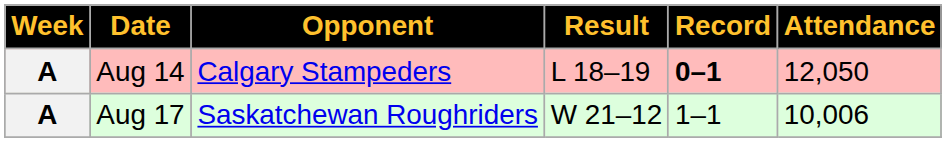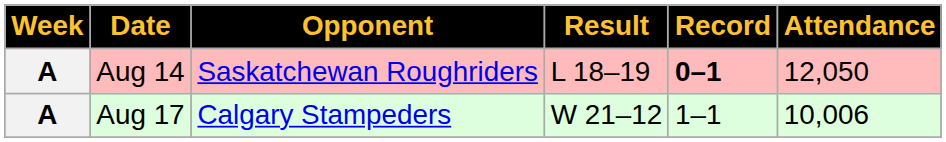Aug 14 | Opponent: Calgary Stampeders -> Saskatchewan Roughriders
Aug 17 | Opponent: Saskatchewan Roughriders -> Calgary Stampeders
